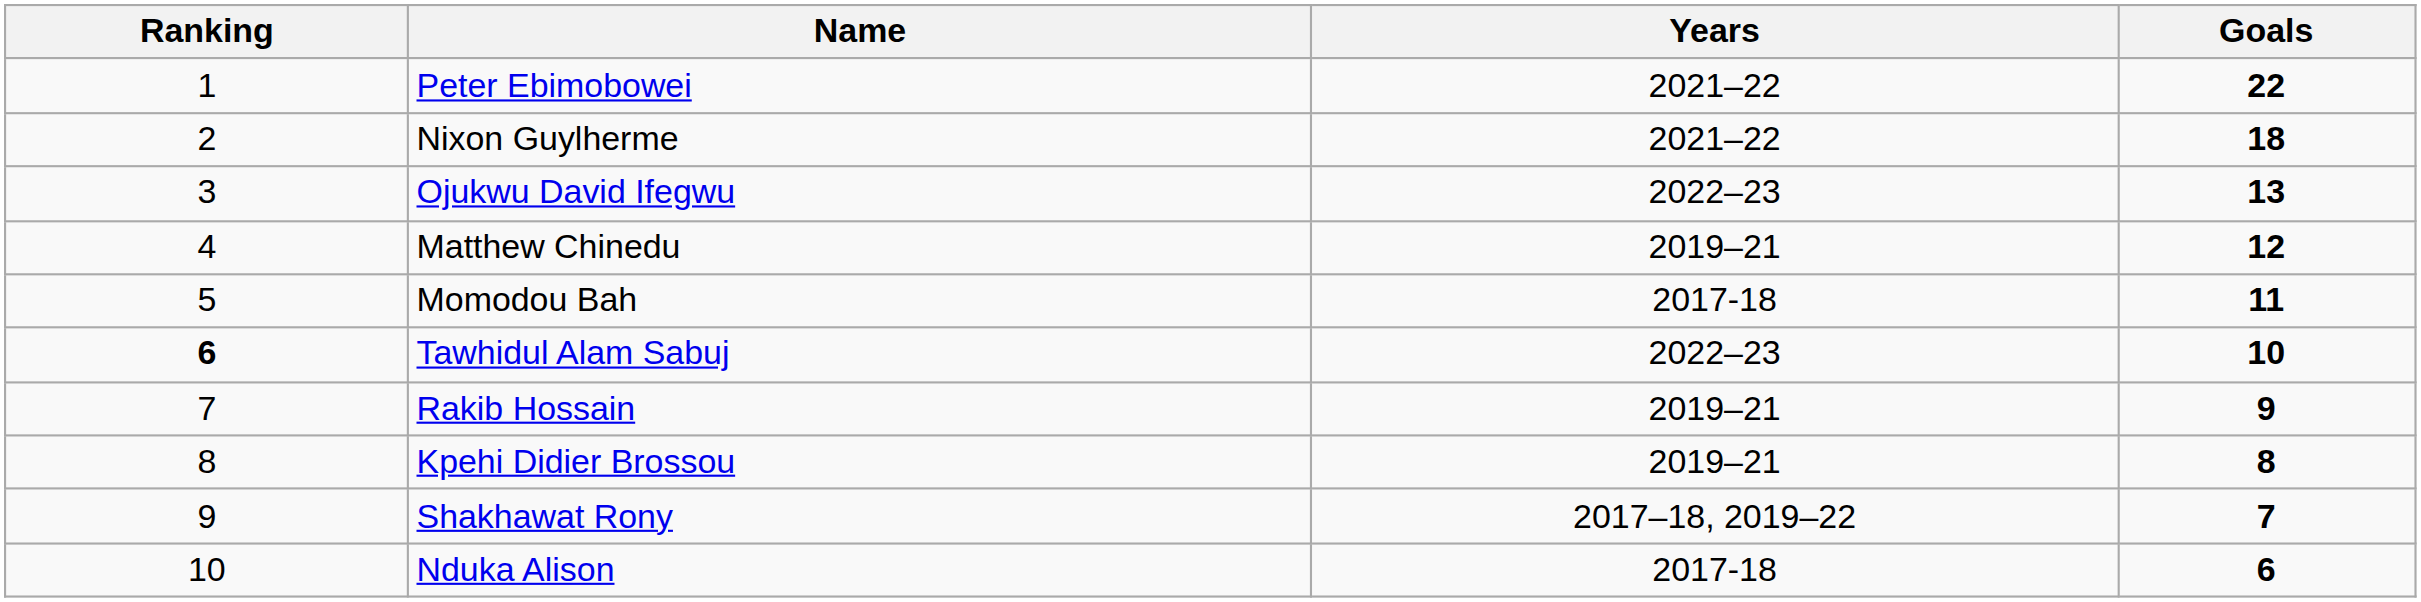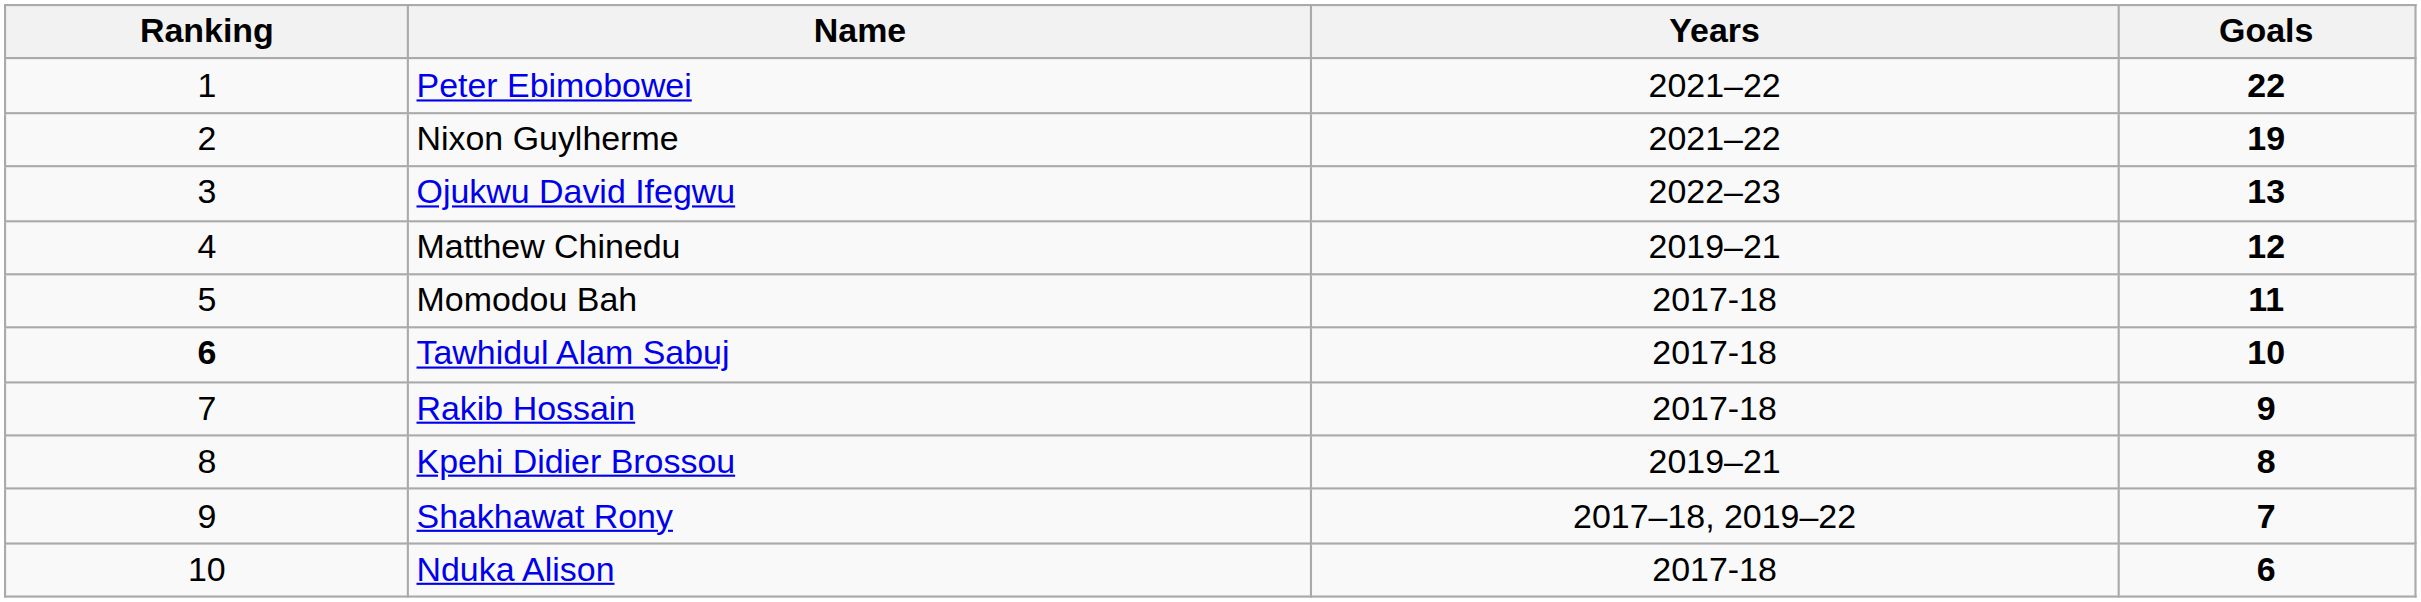Nixon Guylherme | Goals: 18 -> 19
Tawhidul Alam Sabuj | Years: 2022–23 -> 2017-18
Rakib Hossain | Years: 2019–21 -> 2017-18
